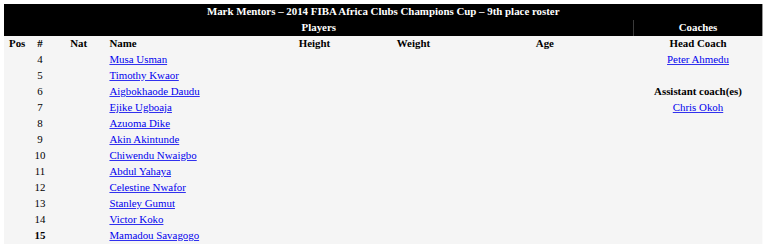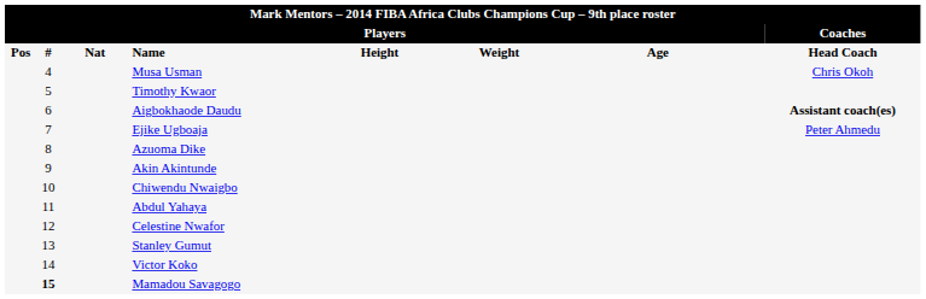Musa Usman | column 8: Peter Ahmedu -> Chris Okoh
Ejike Ugboaja | column 8: Chris Okoh -> Peter Ahmedu
